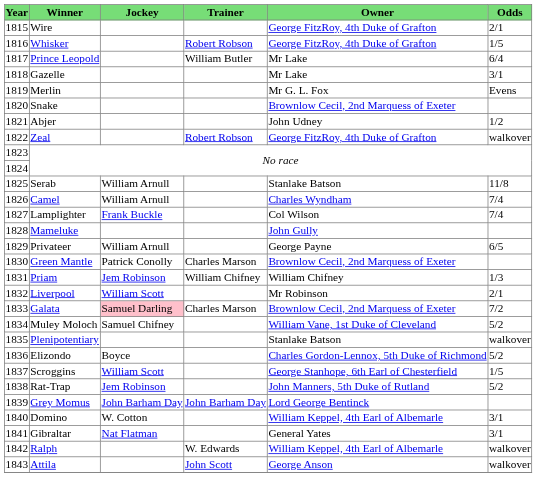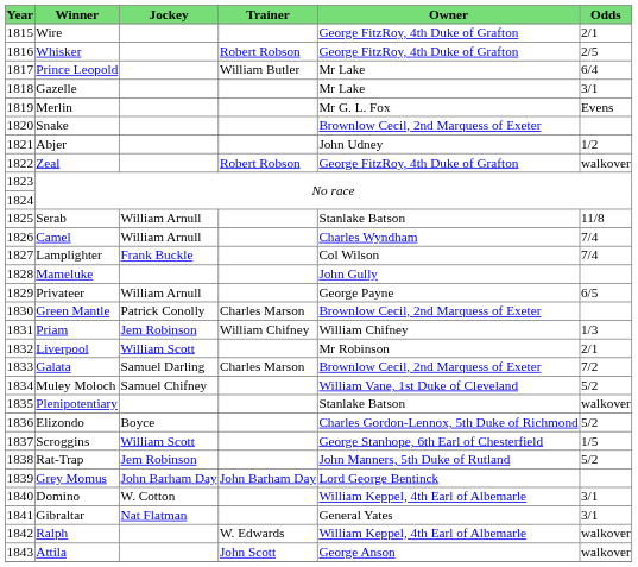Whisker | Odds: 1/5 -> 2/5
Galata | Jockey: pink background -> no background
